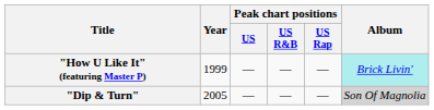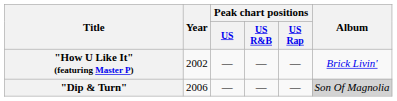"How U Like It" (featuring Master P) | Year: 1999 -> 2002
"How U Like It" (featuring Master P) | Album: paleturquoise background -> no background
"Dip & Turn" | Year: 2005 -> 2006
